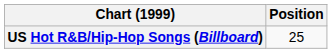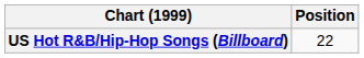US Hot R&B/Hip-Hop Songs (Billboard) | Position: 25 -> 22
